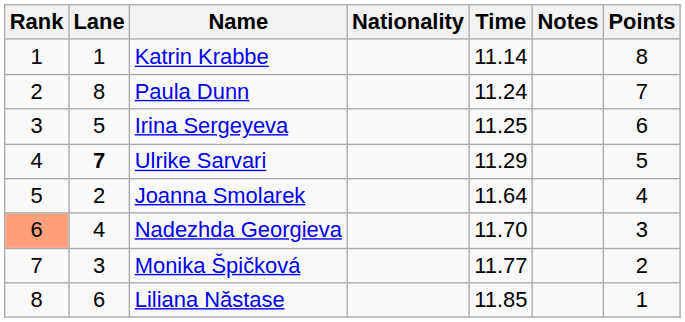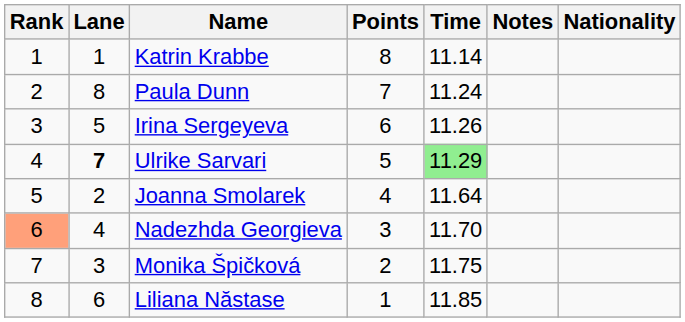columns swapped: Nationality <-> Points
Irina Sergeyeva | Time: 11.25 -> 11.26
Ulrike Sarvari | Time: no background -> lightgreen background
Monika Špičková | Time: 11.77 -> 11.75
